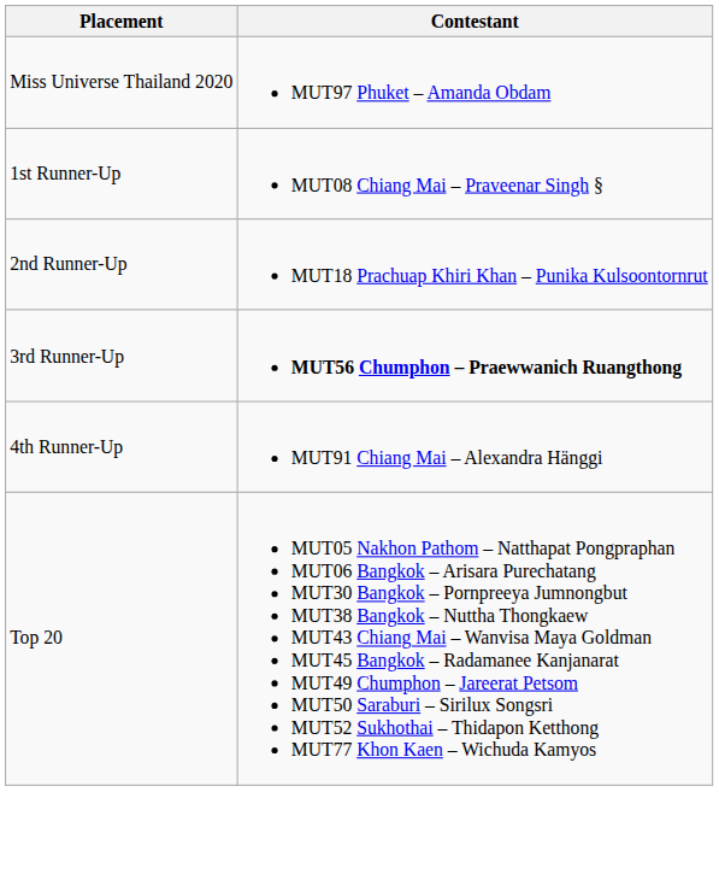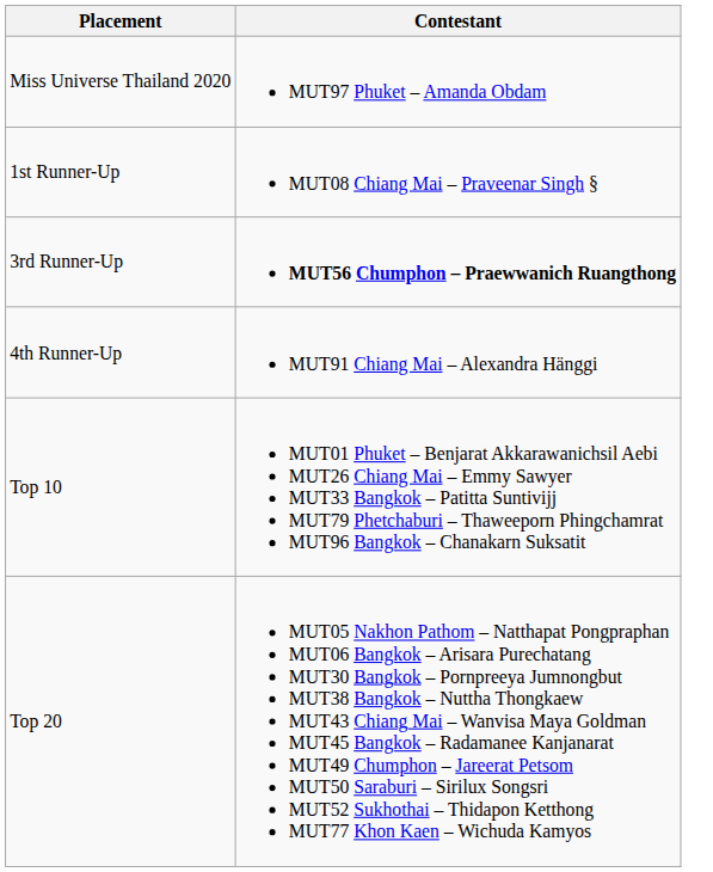- row: 2nd Runner-Up | MUT18 Prachuap Khiri Khan – Punika Kulsoontornrut
+ row: Top 10 | MUT01 Phuket – Benjarat Akkarawanichsil Aebi MUT26 Chiang Mai – Emmy Sawyer MUT33 Bangkok – Patitta Suntivijj MUT79 Phetchaburi – Thaweeporn Phingchamrat MUT96 Bangkok – Chanakarn Suksatit
